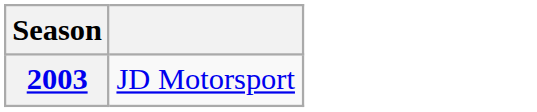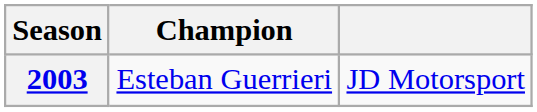+ column: Champion | Esteban Guerrieri
